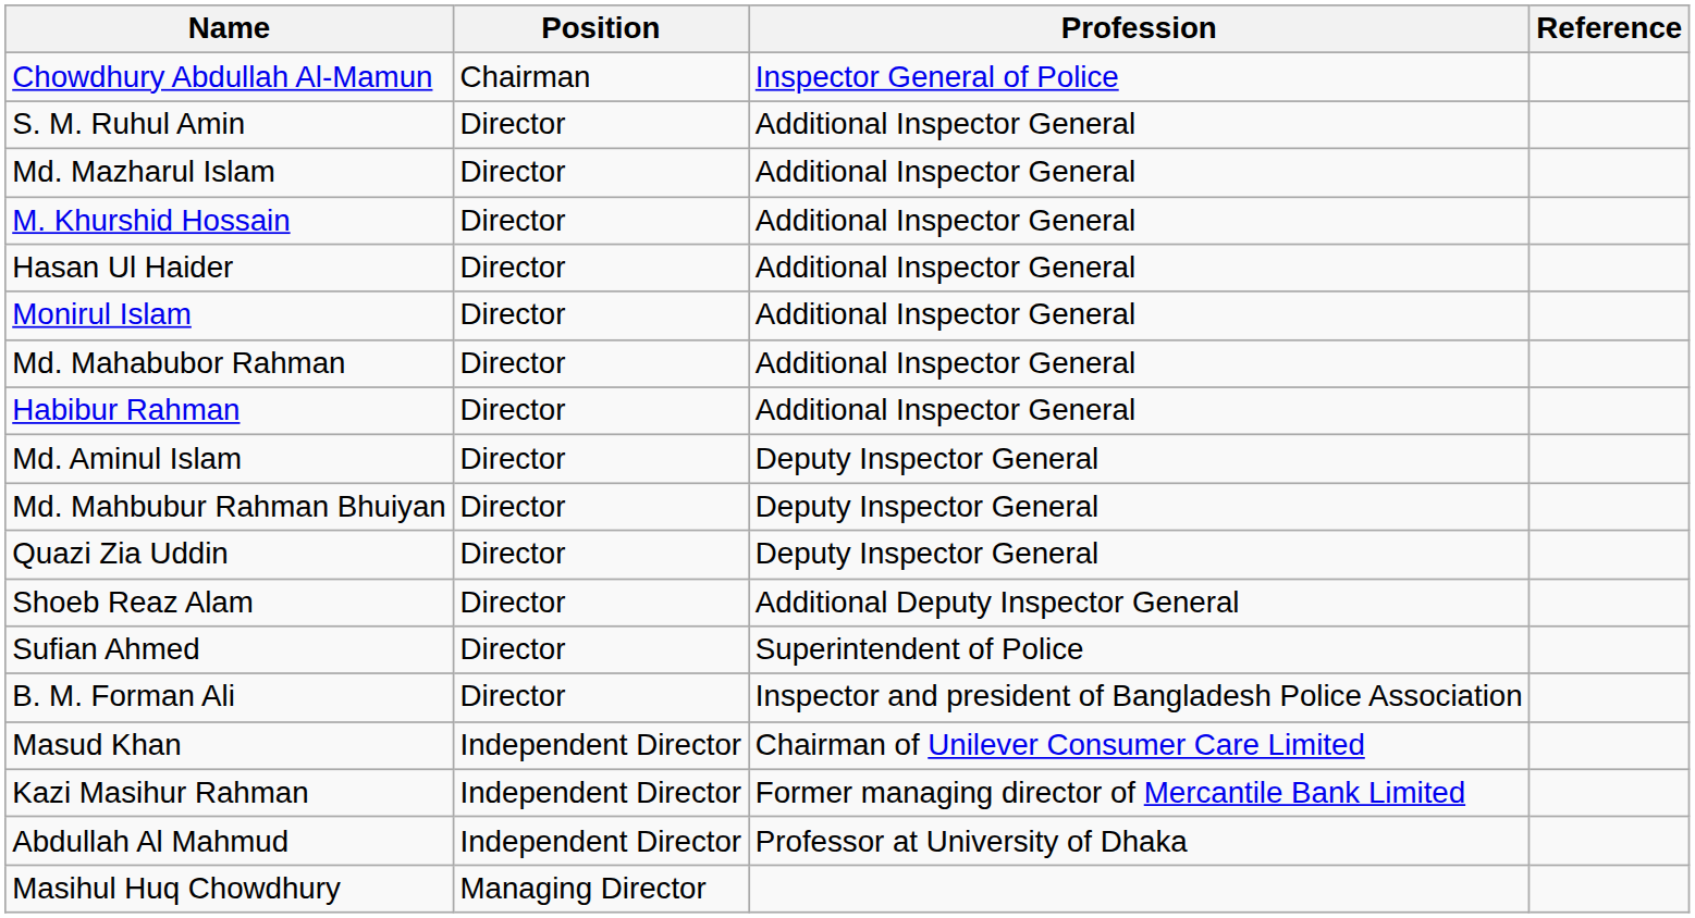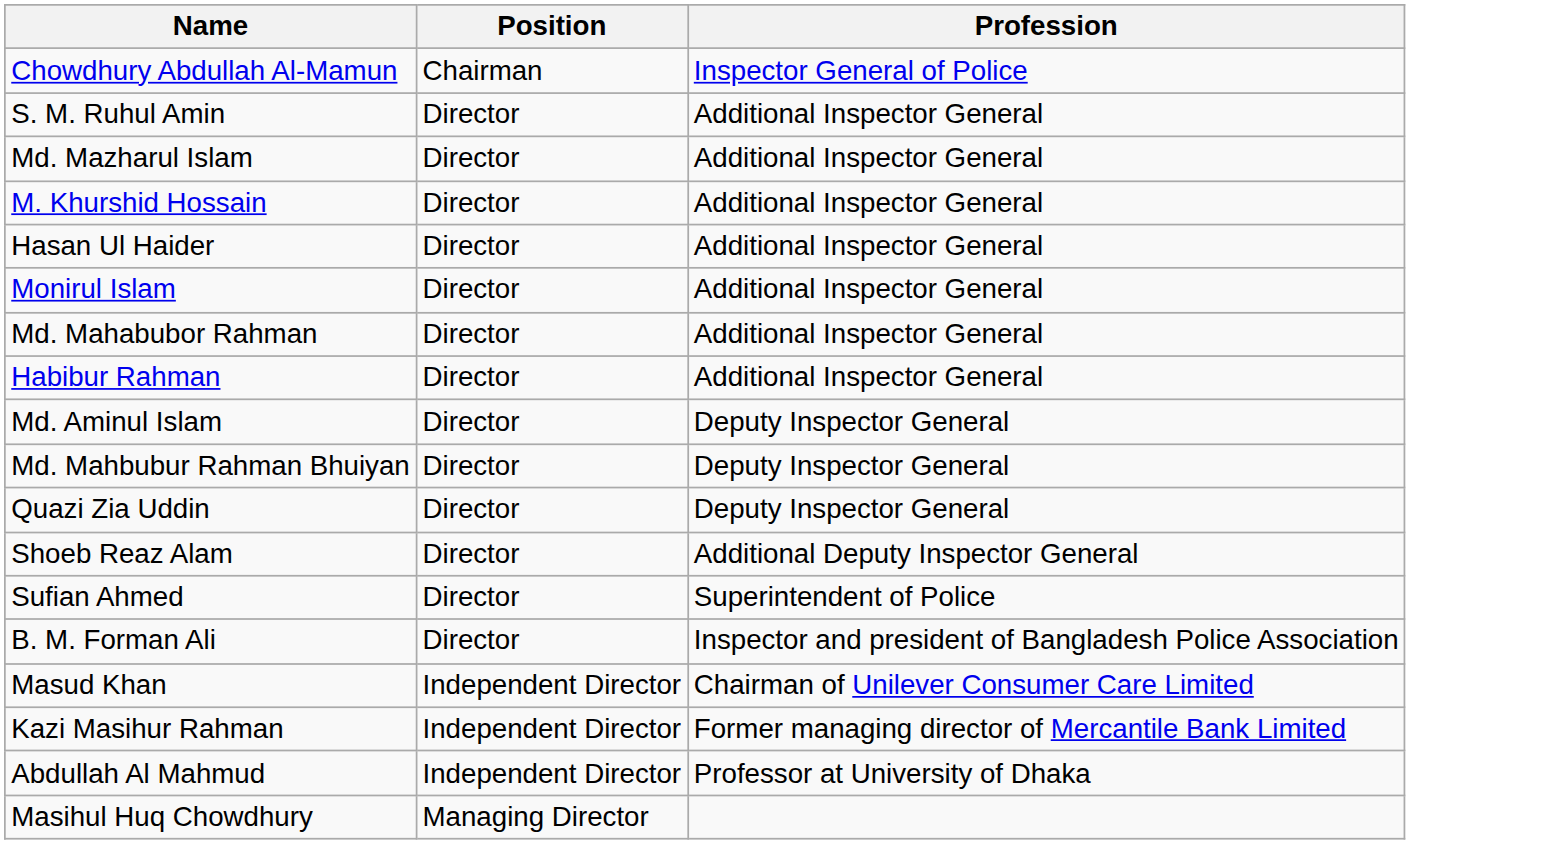- column: Reference
